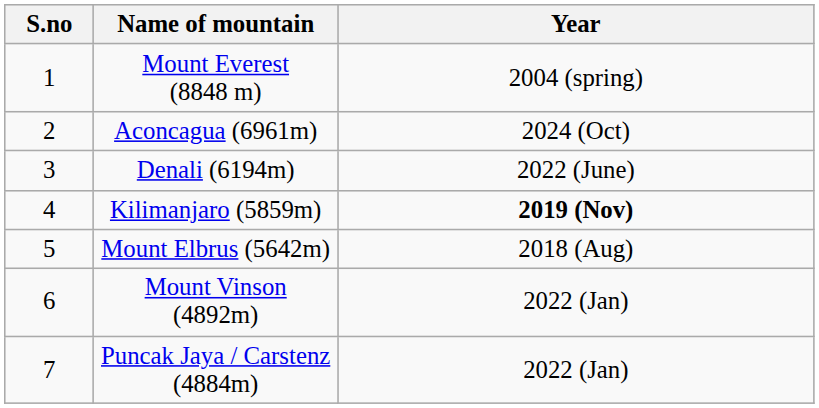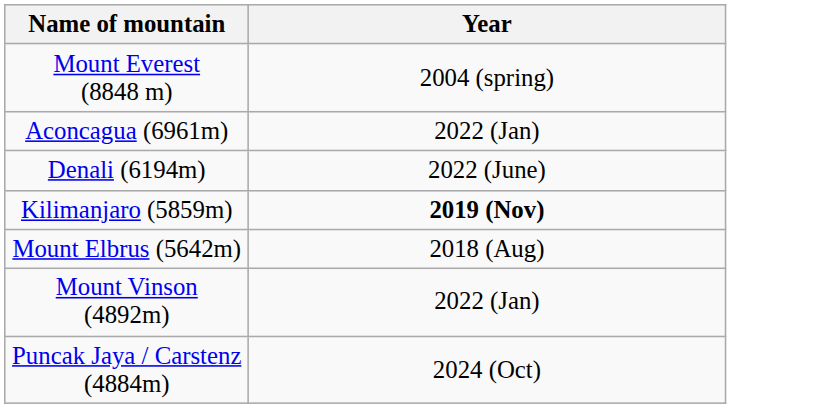- column: S.no | 1 | 2 | 3 | 4 | 5 | 6 | 7
Aconcagua (6961m) | Year: 2024 (Oct) -> 2022 (Jan)
Puncak Jaya / Carstenz (4884m) | Year: 2022 (Jan) -> 2024 (Oct)
